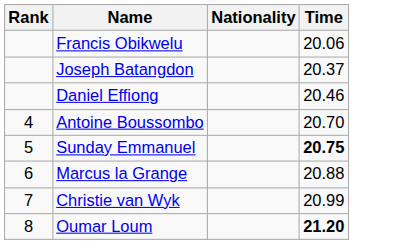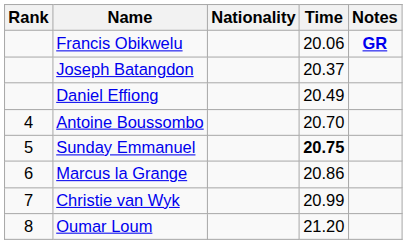+ column: Notes | GR
Daniel Effiong | Time: 20.46 -> 20.49
Marcus la Grange | Time: 20.88 -> 20.86
Oumar Loum | Time: bold -> normal
